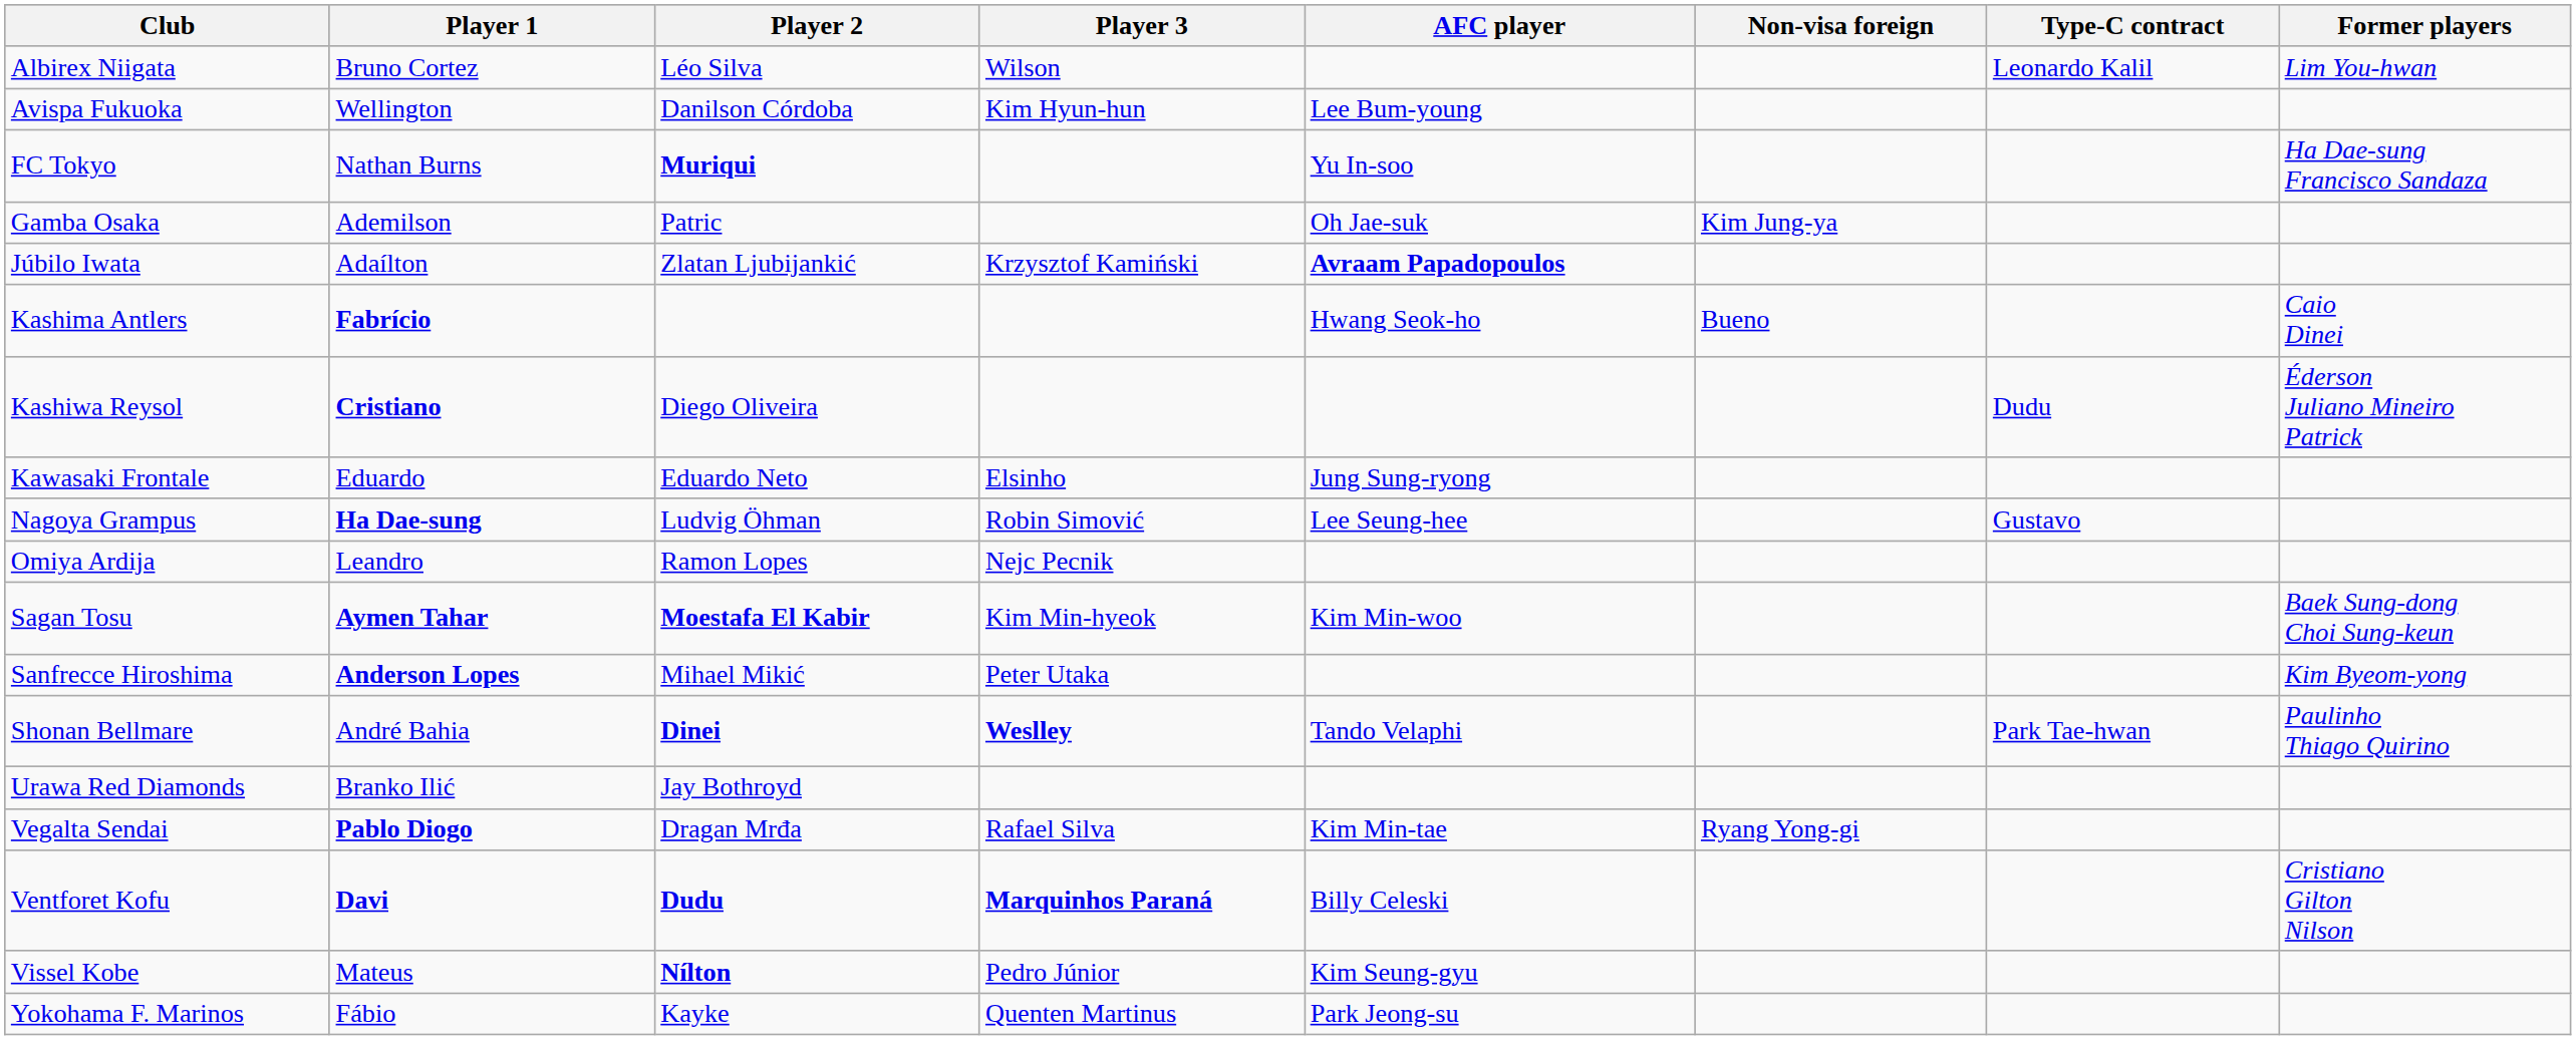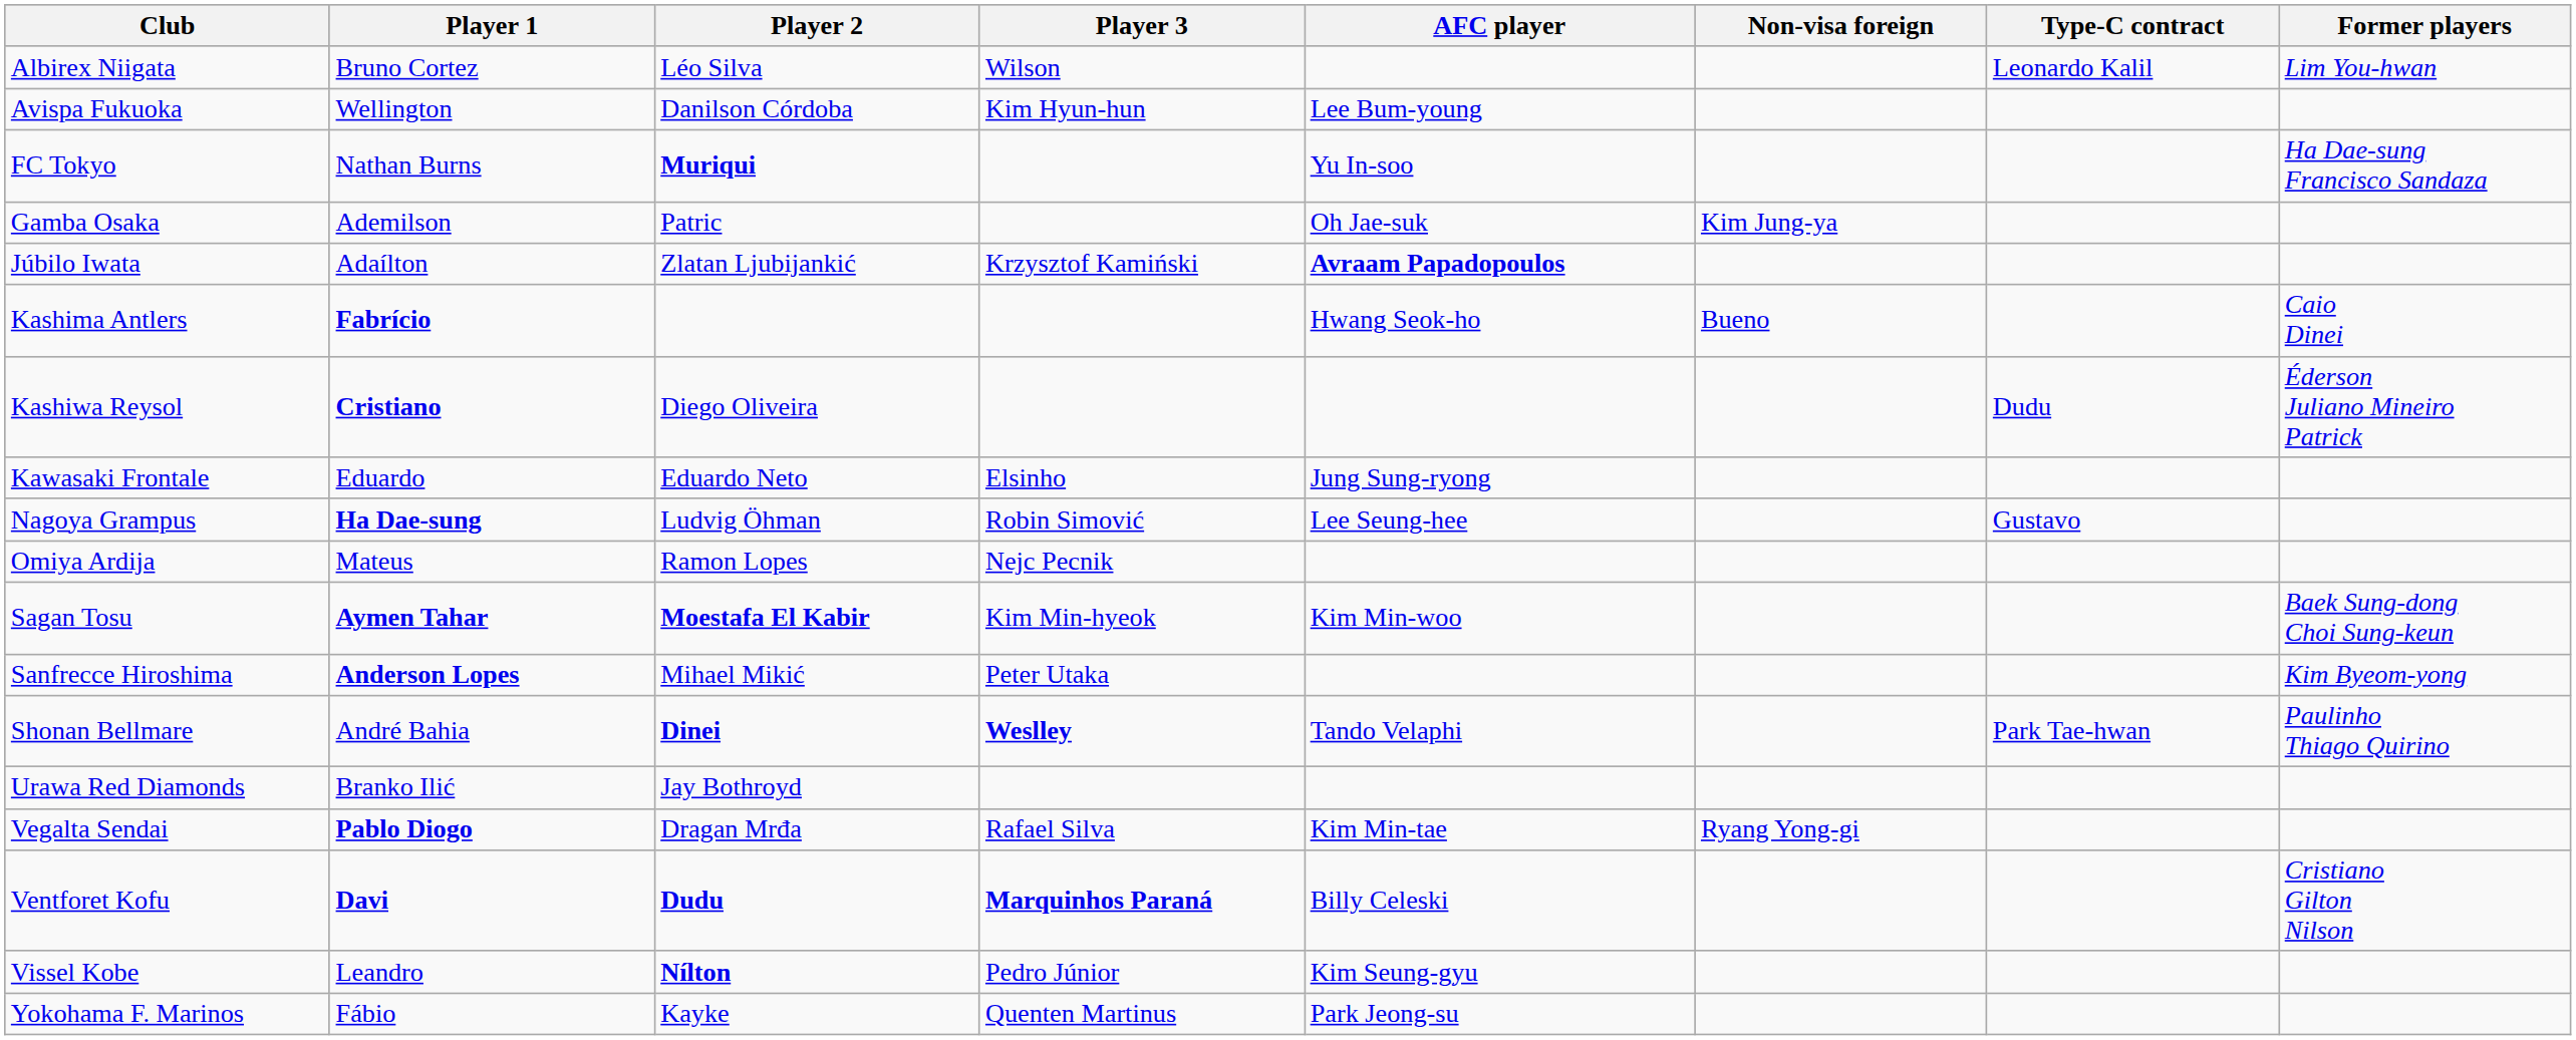Omiya Ardija | Player 1: Leandro -> Mateus
Vissel Kobe | Player 1: Mateus -> Leandro
